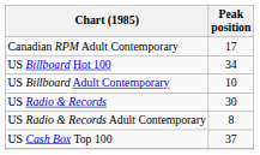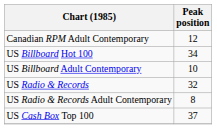Canadian RPM Adult Contemporary | Peak position: 17 -> 12
US Radio & Records | Peak position: 30 -> 32
